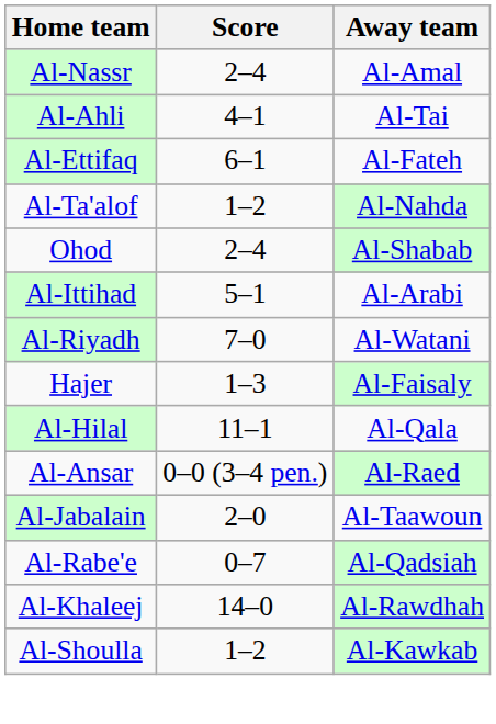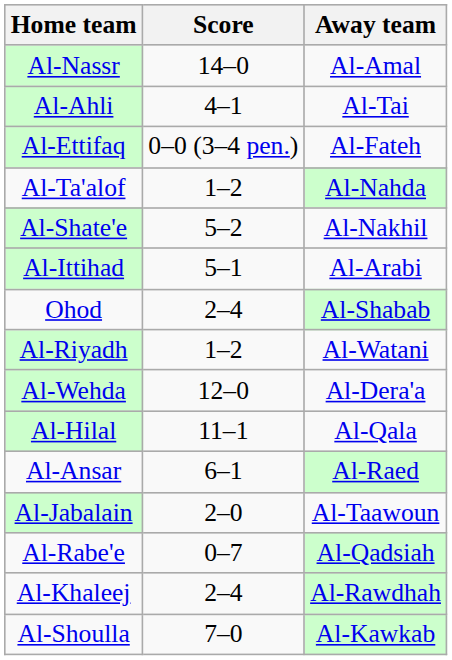Al-Nassr | Score: 2–4 -> 14–0
Al-Ettifaq | Score: 6–1 -> 0–0 (3–4 pen.)
+ row: Al-Shate'e | 5–2 | Al-Nakhil
rows swapped: Al-Ittihad <-> Ohod
Al-Riyadh | Score: 7–0 -> 1–2
- row: Hajer | 1–3 | Al-Faisaly
+ row: Al-Wehda | 12–0 | Al-Dera'a
Al-Ansar | Score: 0–0 (3–4 pen.) -> 6–1
Al-Khaleej | Score: 14–0 -> 2–4
Al-Shoulla | Score: 1–2 -> 7–0
